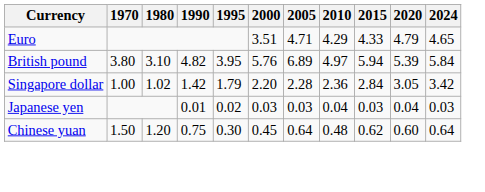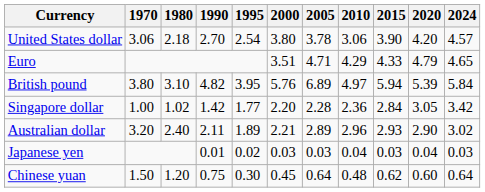+ row: United States dollar | 3.06 | 2.18 | 2.70 | 2.54 | 3.80 | 3.78 | 3.06 | 3.90 | 4.20 | 4.57
Singapore dollar | 1995: 1.79 -> 1.77
+ row: Australian dollar | 3.20 | 2.40 | 2.11 | 1.89 | 2.21 | 2.89 | 2.96 | 2.93 | 2.90 | 3.02
